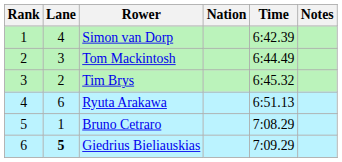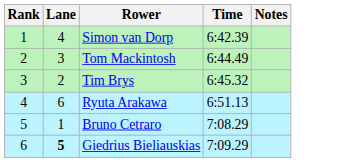- column: Nation
